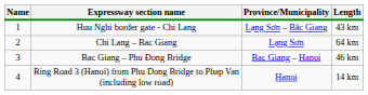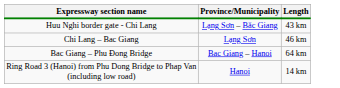- column: Name | 1 | 2 | 3 | 4
Chi Lang – Bac Giang | Length: 64 km -> 46 km
Bac Giang – Phu Đong Bridge | Length: 46 km -> 64 km
